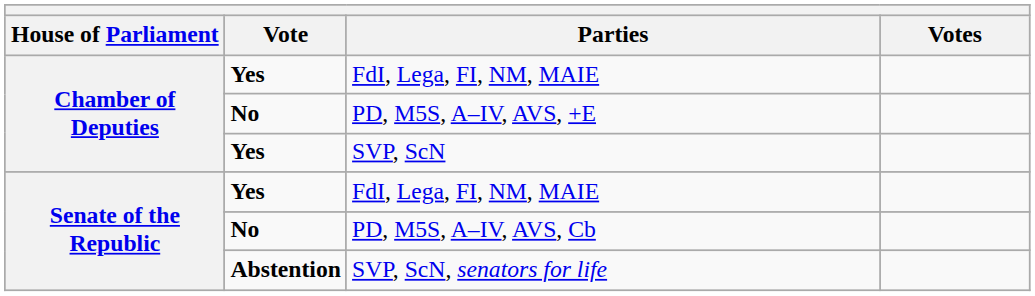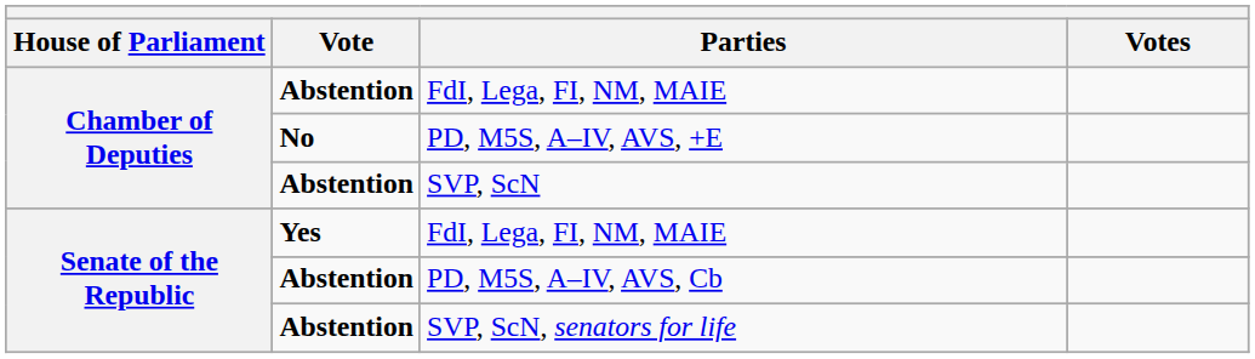Chamber of Deputies / FdI, Lega, FI, NM, MAIE | Vote: Yes -> Abstention
SVP, ScN | Vote: Yes -> Abstention
PD, M5S, A–IV, AVS, Cb | Vote: No -> Abstention
